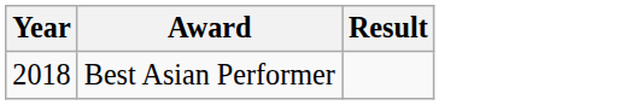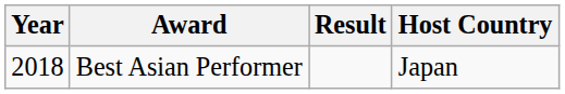+ column: Host Country | Japan
